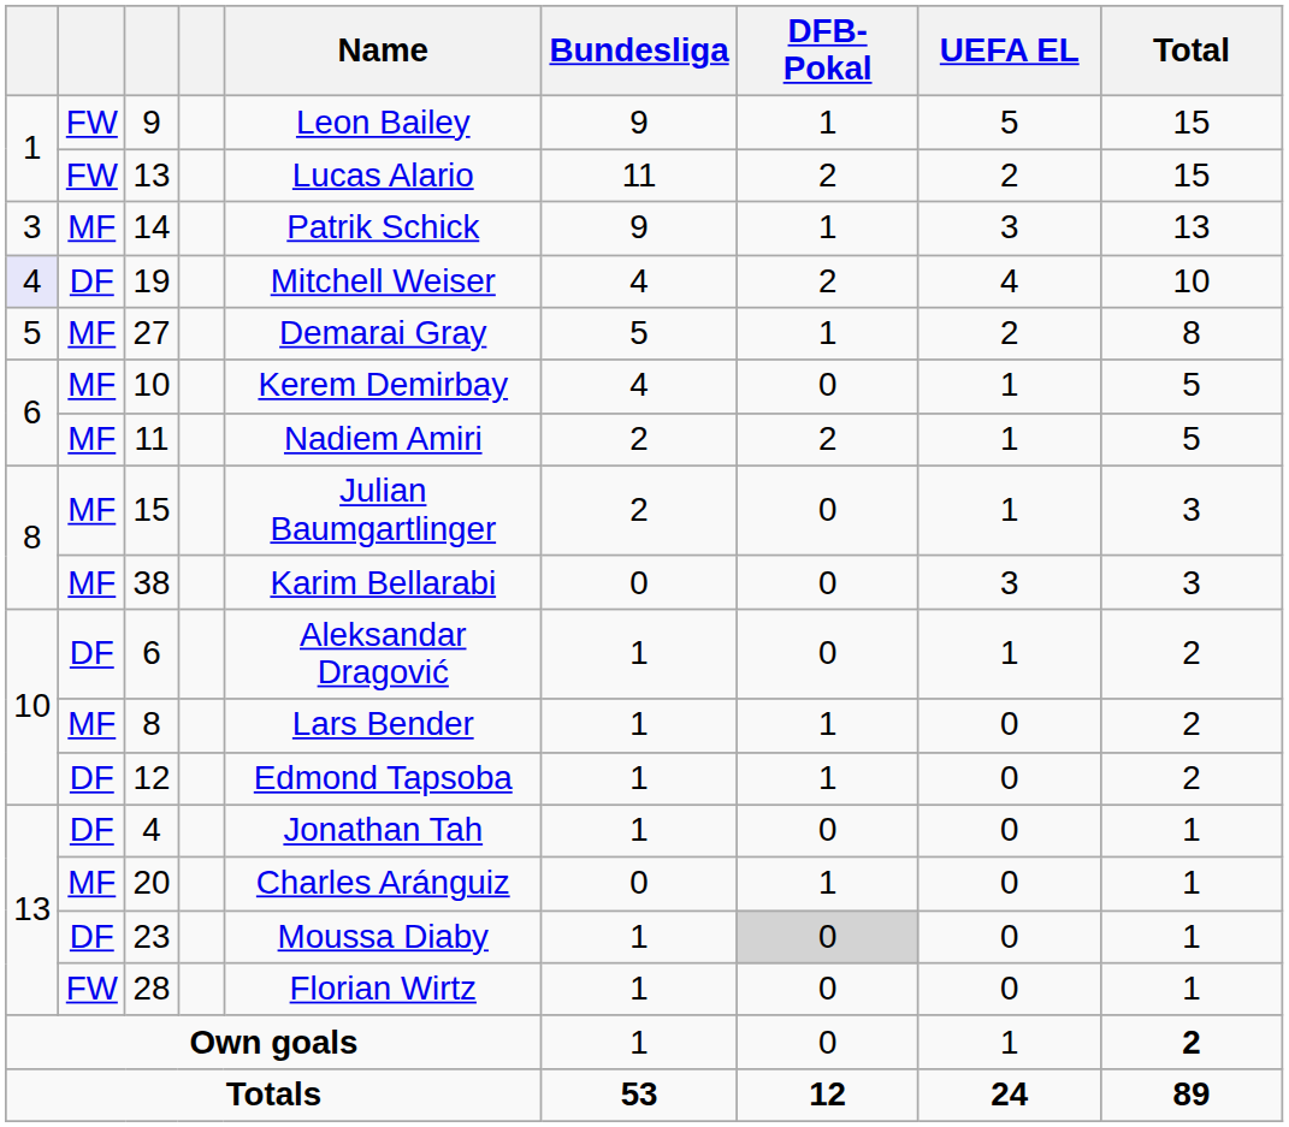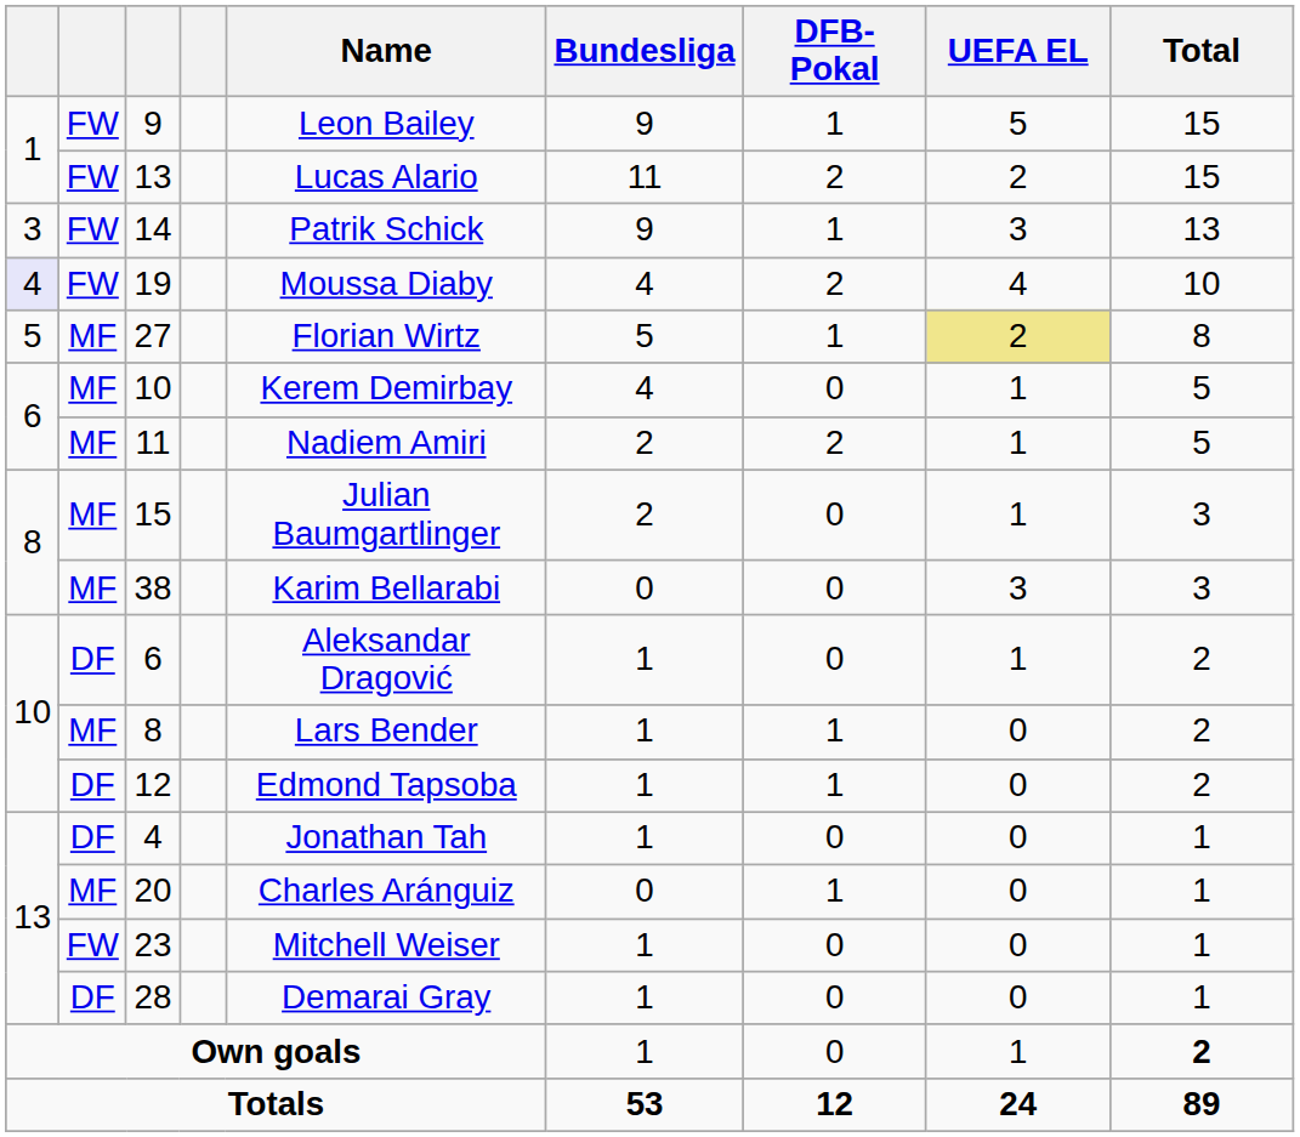14 | column 2: MF -> FW
19 | column 2: DF -> FW
19 | Name: Mitchell Weiser -> Moussa Diaby
27 | Name: Demarai Gray -> Florian Wirtz
27 | UEFA EL: no background -> khaki background
23 | column 2: DF -> FW
23 | Name: Moussa Diaby -> Mitchell Weiser
23 | DFB-Pokal: lightgrey background -> no background
28 | column 2: FW -> DF
28 | Name: Florian Wirtz -> Demarai Gray
